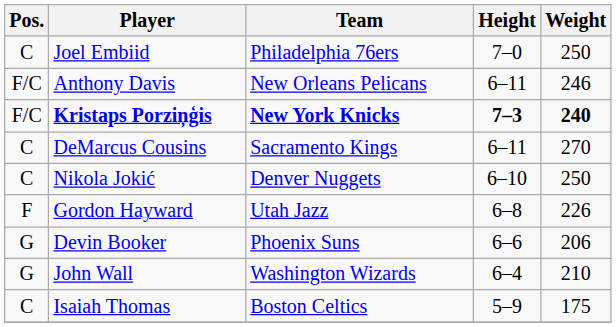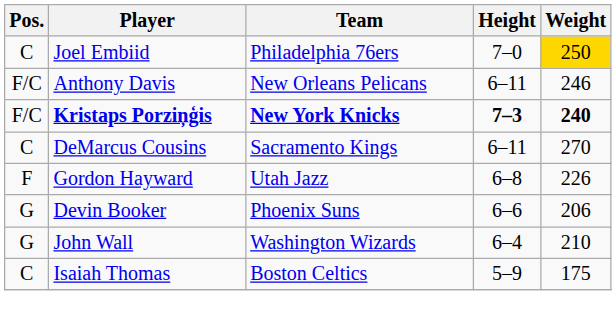Joel Embiid | Weight: no background -> gold background
- row: C | Nikola Jokić | Denver Nuggets | 6–10 | 250
